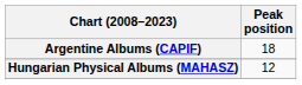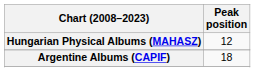rows swapped: Argentine Albums (CAPIF) <-> Hungarian Physical Albums (MAHASZ)
